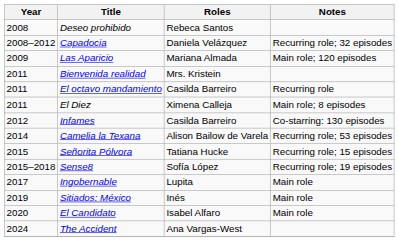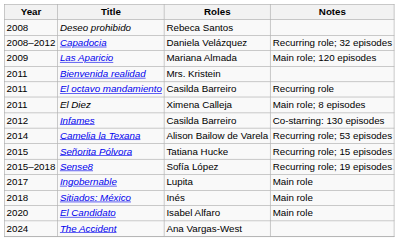Sitiados: México | Year: 2019 -> 2018
